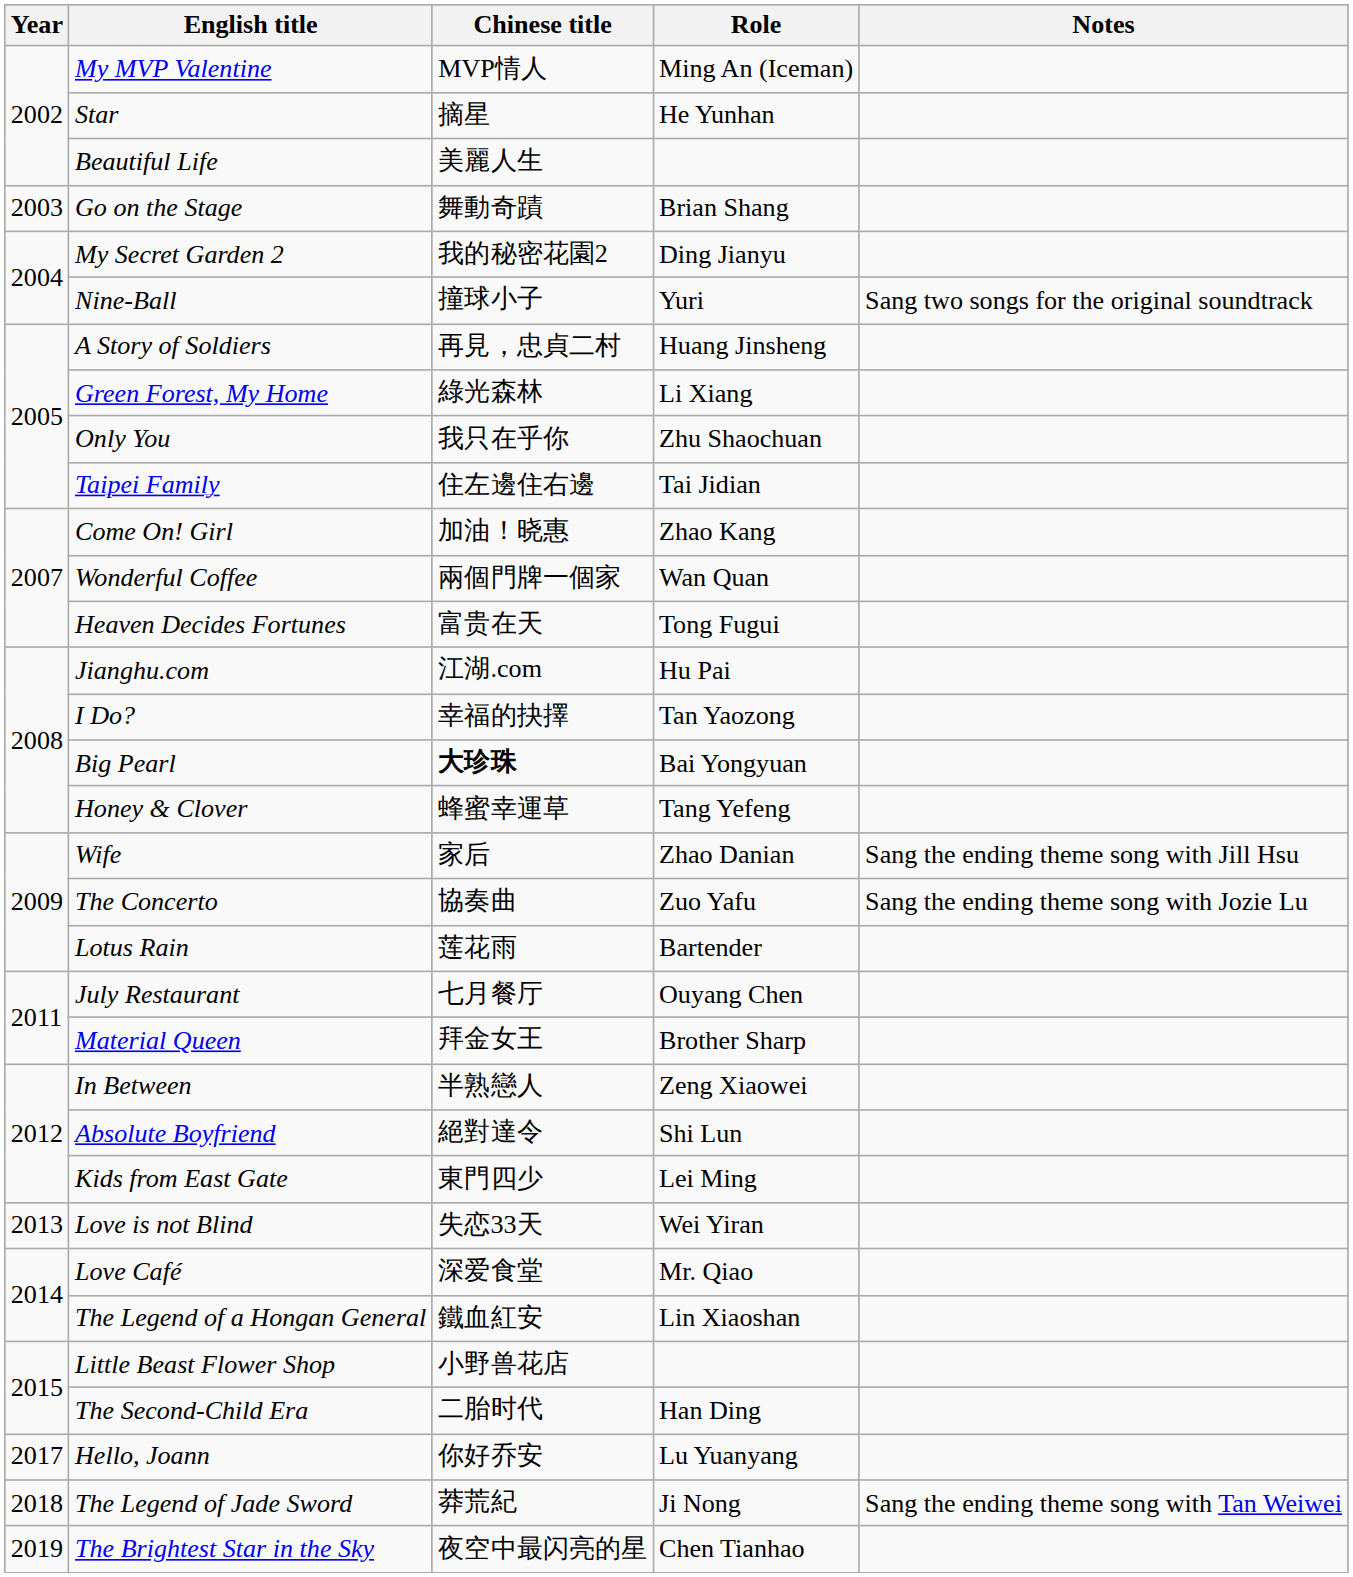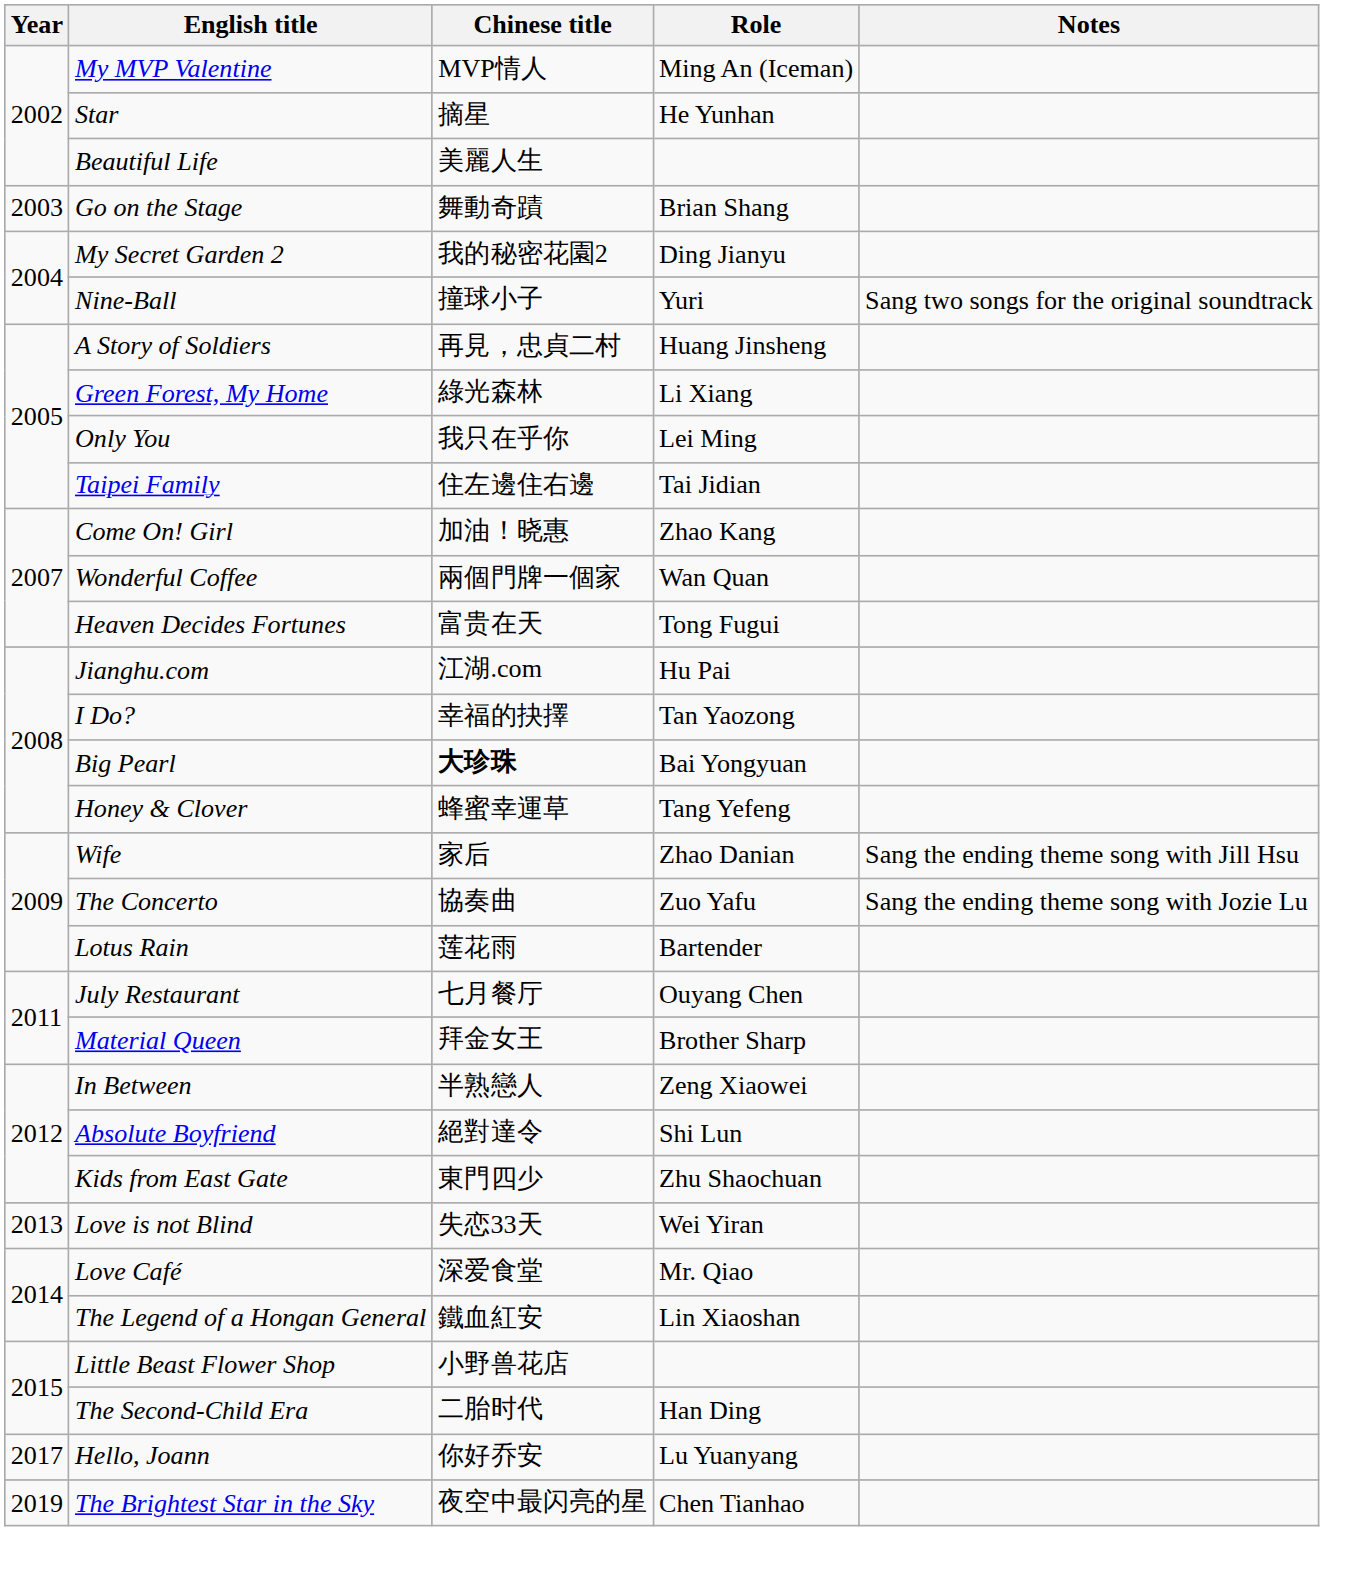Only You | Role: Zhu Shaochuan -> Lei Ming
Kids from East Gate | Role: Lei Ming -> Zhu Shaochuan
- row: 2018 | The Legend of Jade Sword | 莽荒紀 | Ji Nong | Sang the ending theme song with Tan Weiwei
